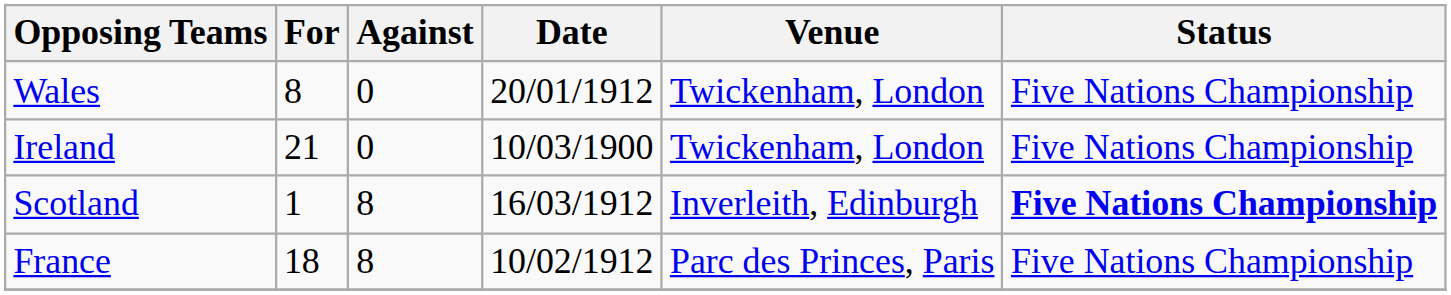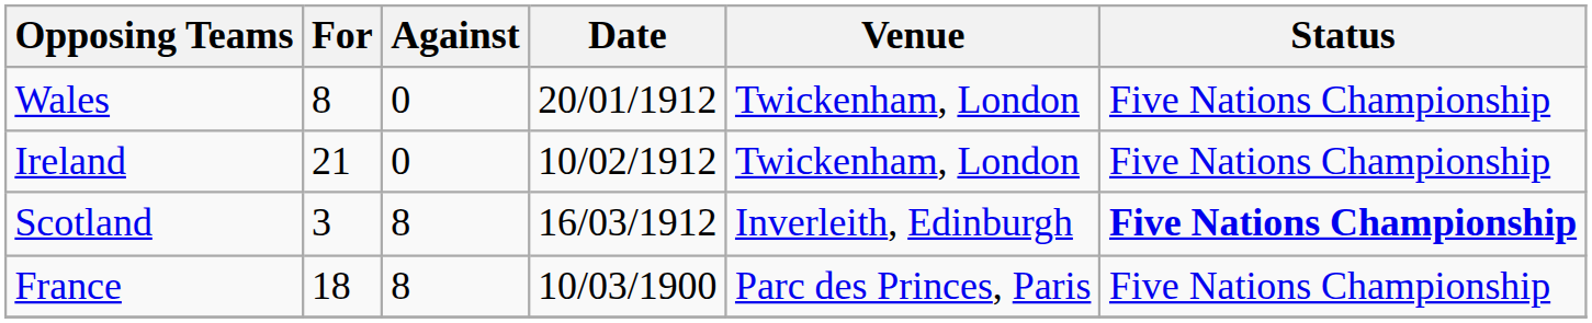Ireland | Date: 10/03/1900 -> 10/02/1912
Scotland | For: 1 -> 3
France | Date: 10/02/1912 -> 10/03/1900
